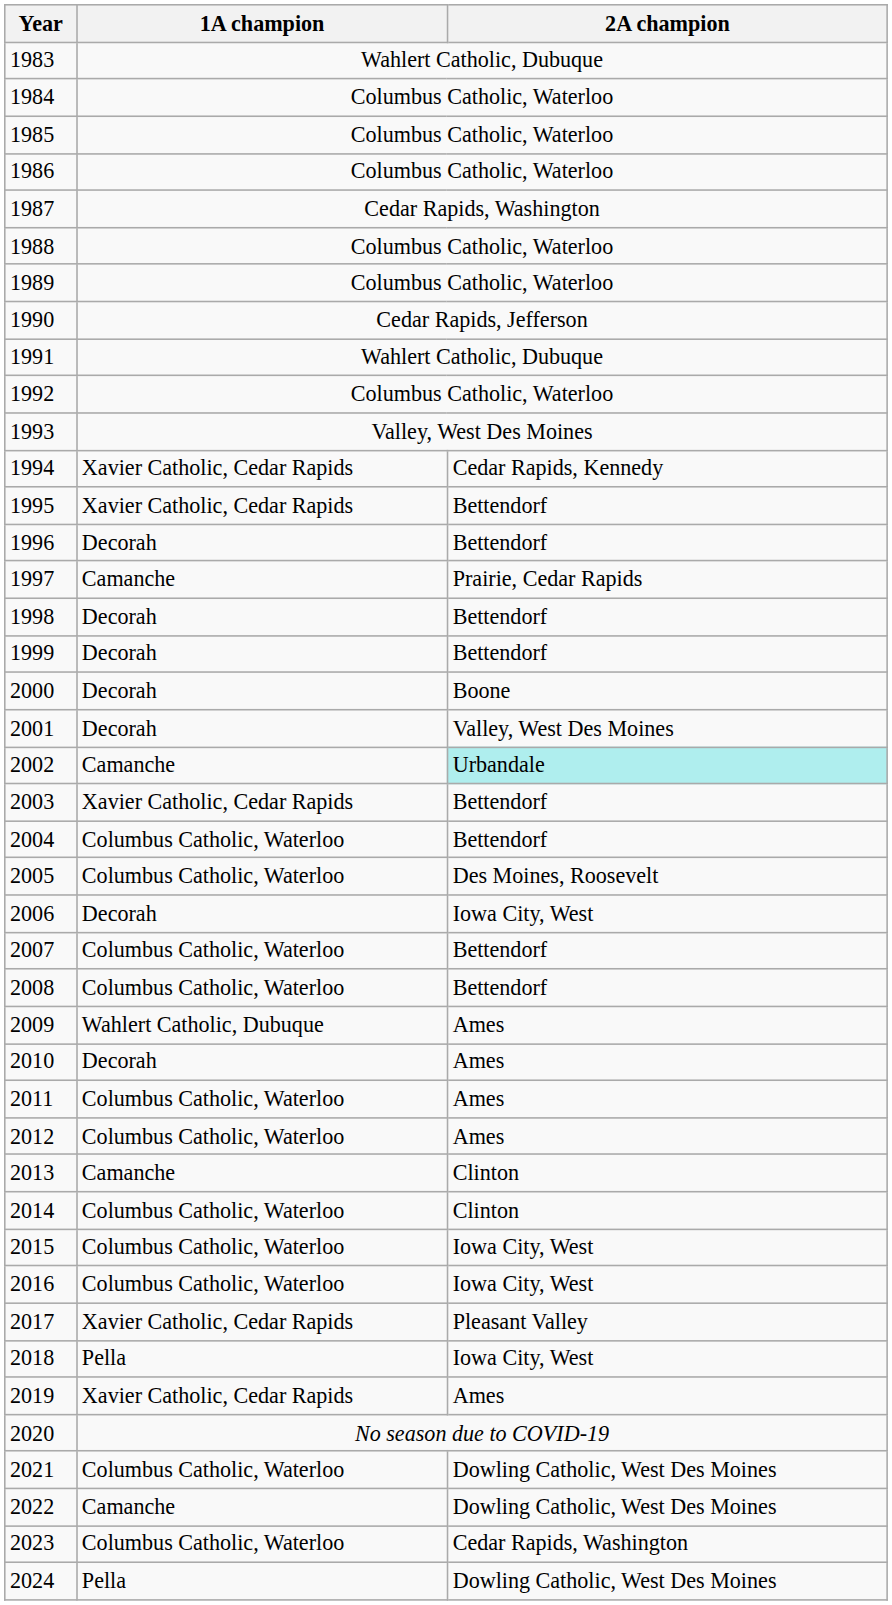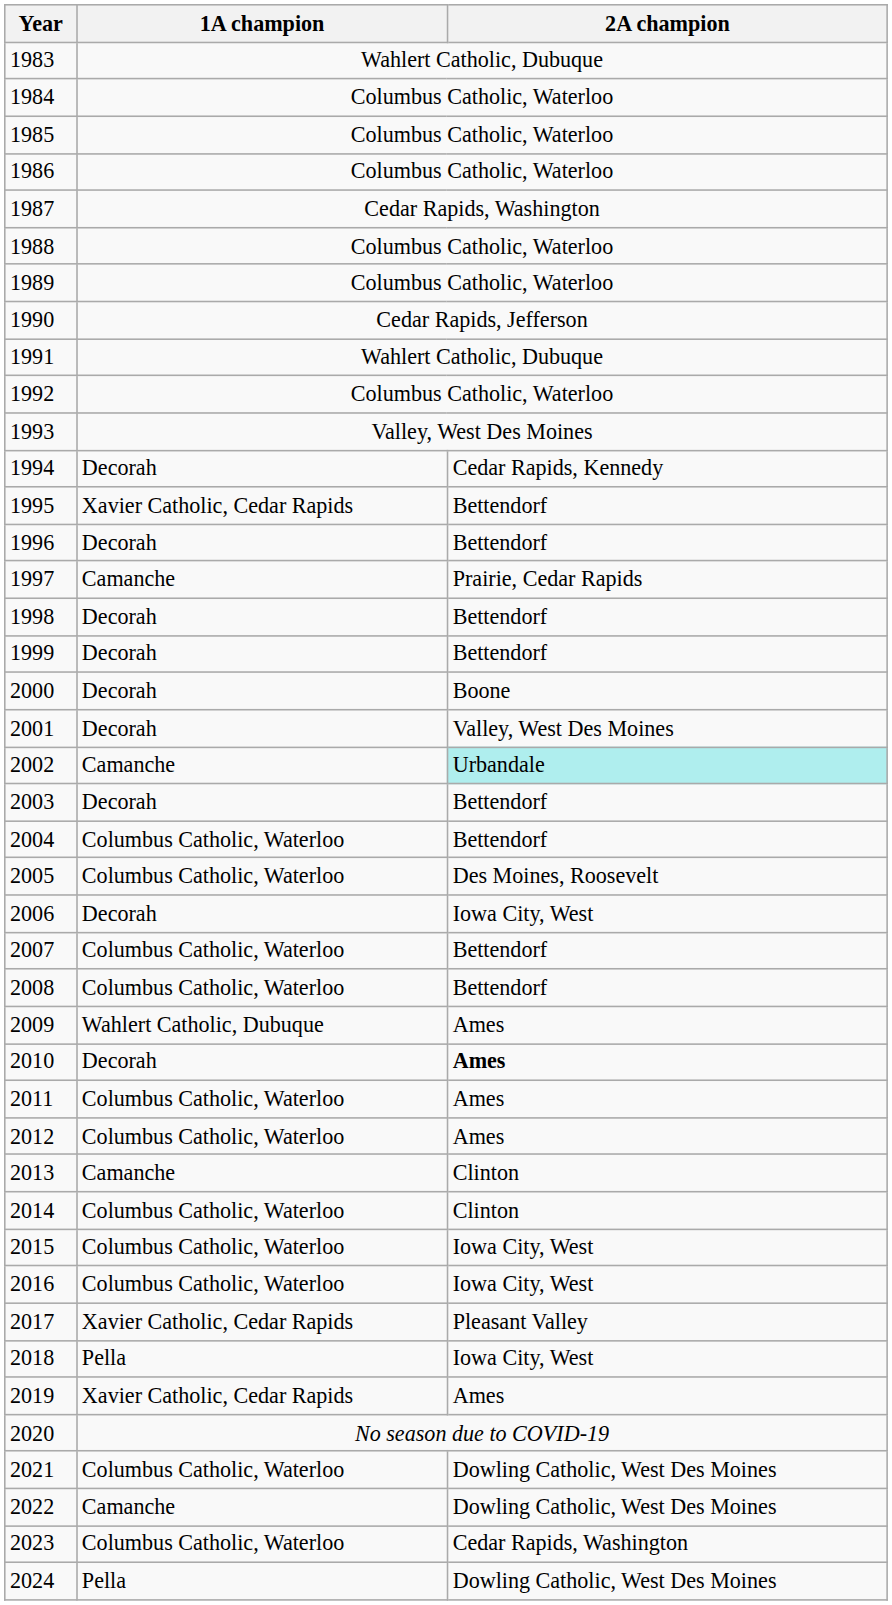1994 | 1A champion: Xavier Catholic, Cedar Rapids -> Decorah
2003 | 1A champion: Xavier Catholic, Cedar Rapids -> Decorah
2010 | 2A champion: normal -> bold
